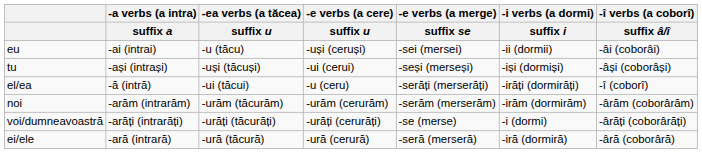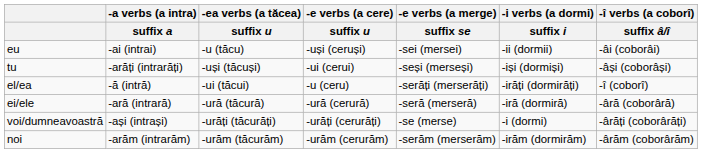tu | -a verbs (a intra) / suffix a: -ași (intrași) -> -arăți (intrarăți)
rows swapped: noi <-> ei/ele
voi/dumneavoastră | -a verbs (a intra) / suffix a: -arăți (intrarăți) -> -ași (intrași)
